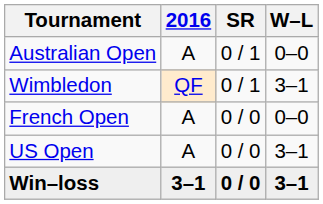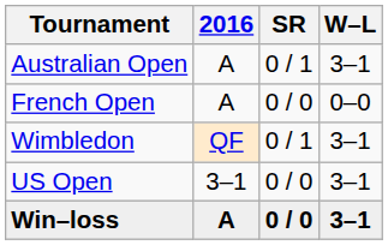Australian Open | W–L: 0–0 -> 3–1
rows swapped: French Open <-> Wimbledon
US Open | 2016: A -> 3–1
Win–loss | 2016: 3–1 -> A
